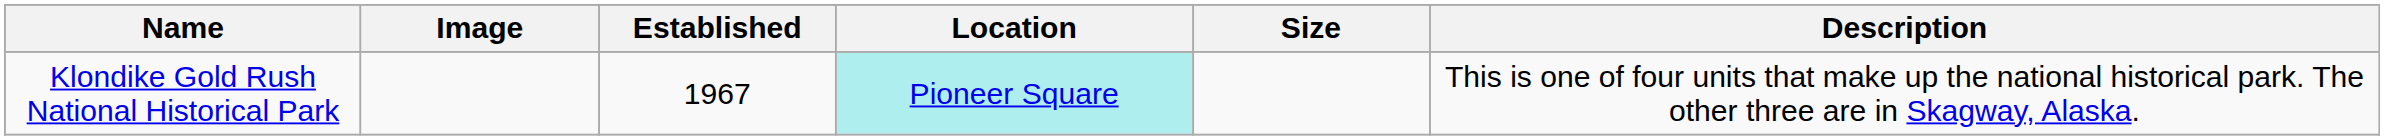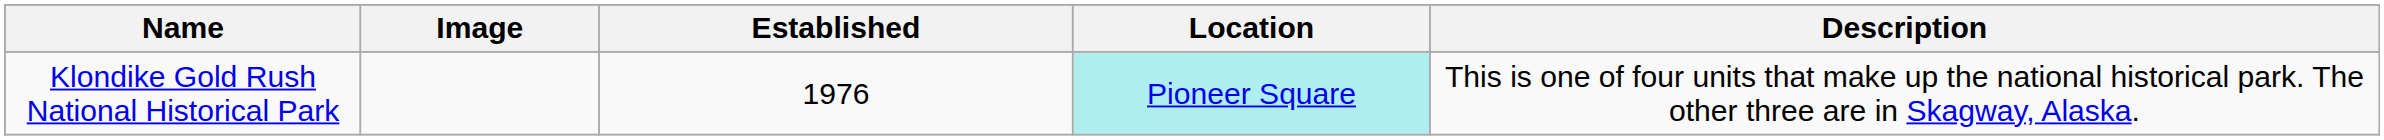- column: Size
Klondike Gold Rush National Historical Park | Established: 1967 -> 1976
